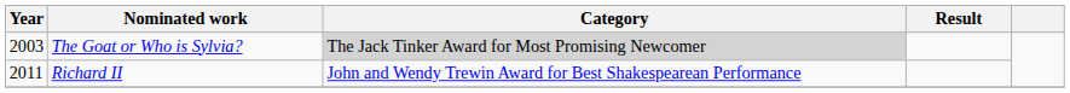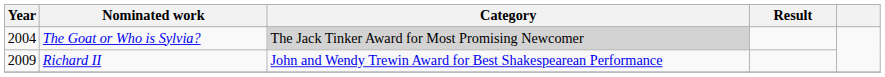The Goat or Who is Sylvia? | Year: 2003 -> 2004
Richard II | Year: 2011 -> 2009
